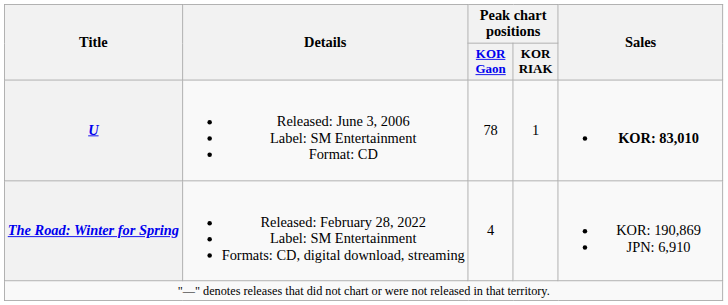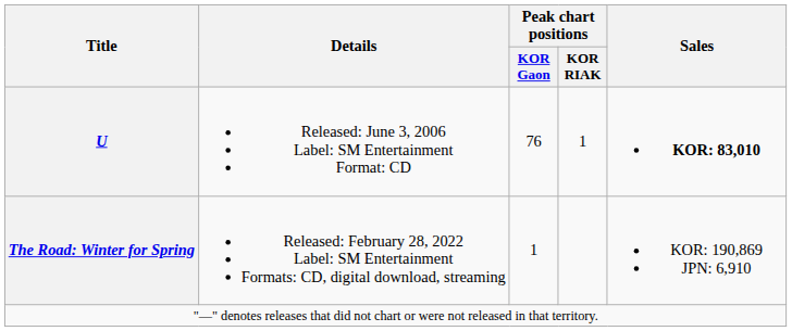U | Peak chart positions / KOR Gaon: 78 -> 76
The Road: Winter for Spring | Peak chart positions / KOR Gaon: 4 -> 1
